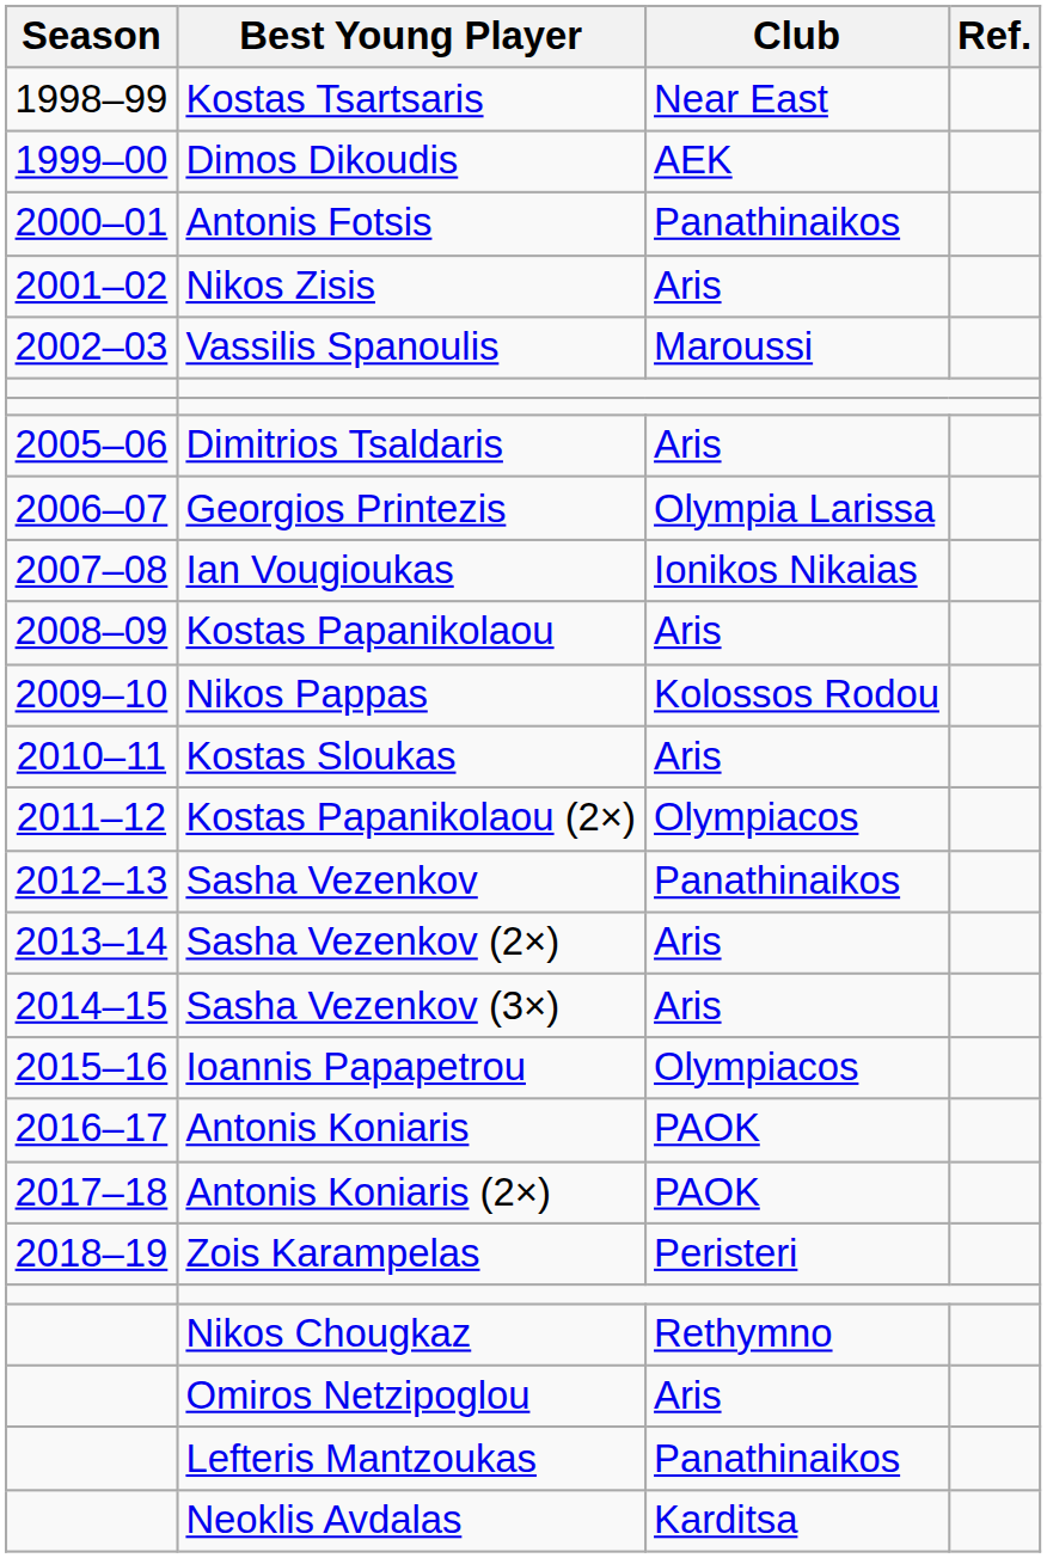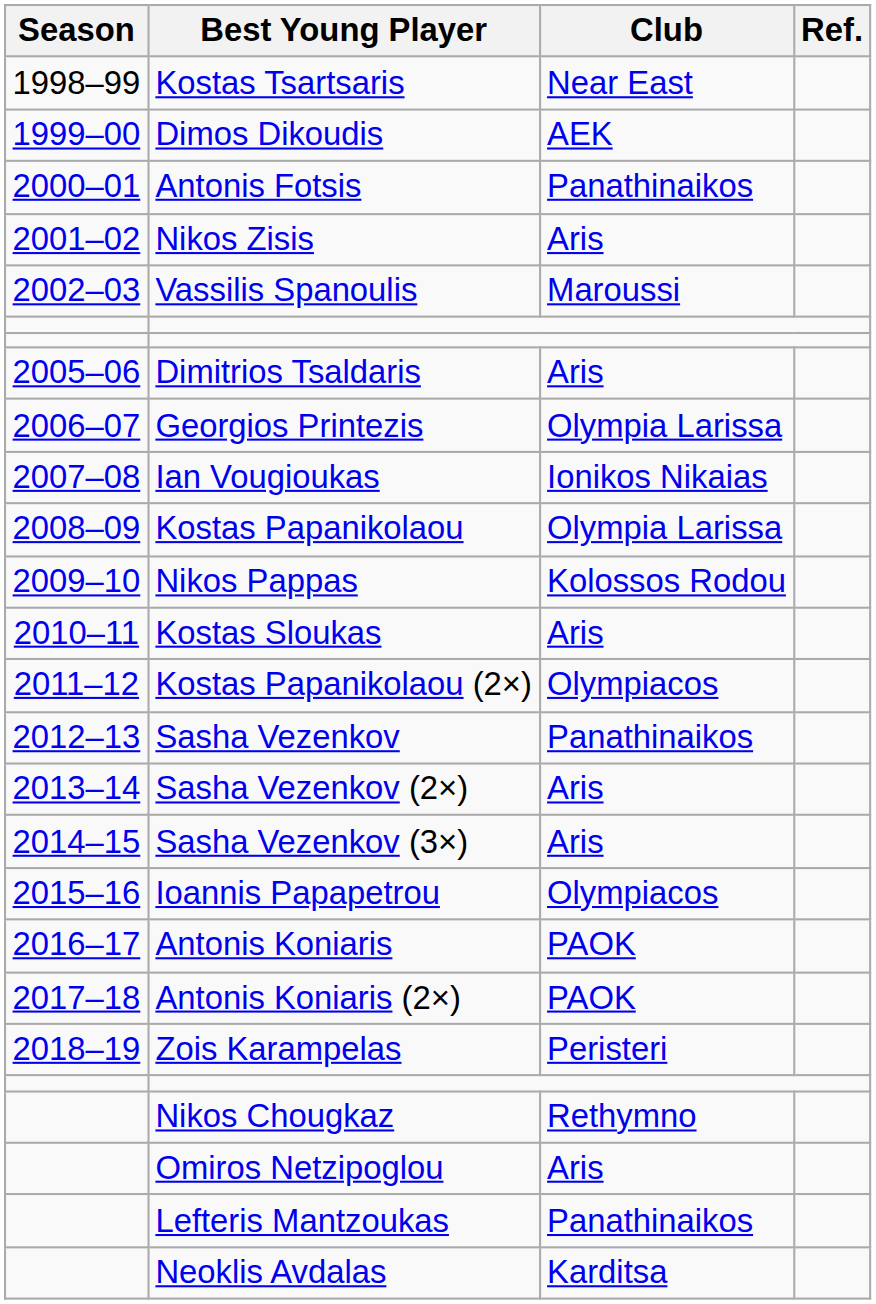Kostas Papanikolaou | Club: Aris -> Olympia Larissa
